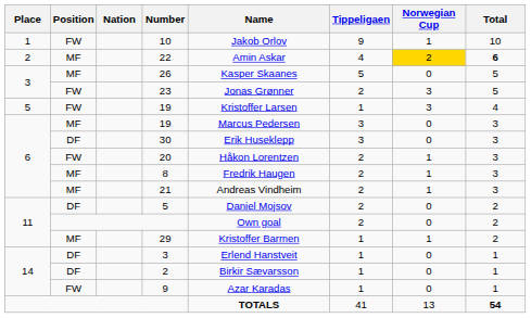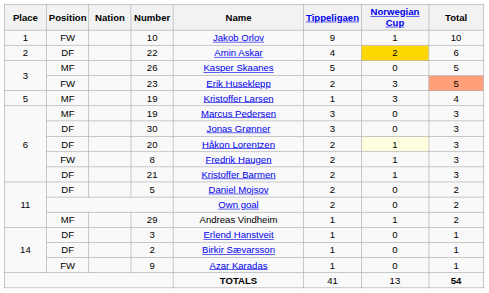22 | Position: MF -> DF
22 | Total: bold -> normal
23 | Name: Jonas Grønner -> Erik Huseklepp
23 | Total: no background -> lightsalmon background
5 / 19 | Position: FW -> MF
30 | Name: Erik Huseklepp -> Jonas Grønner
20 | Position: FW -> DF
20 | Norwegian Cup: no background -> lightyellow background
8 | Position: MF -> FW
21 | Position: MF -> DF
21 | Name: Andreas Vindheim -> Kristoffer Barmen
29 | Name: Kristoffer Barmen -> Andreas Vindheim
